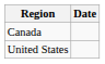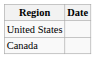rows swapped: Canada <-> United States
